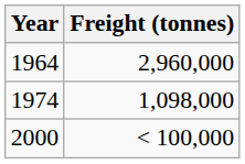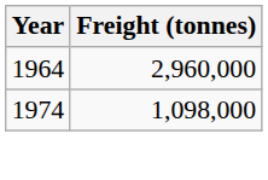- row: 2000 | < 100,000
